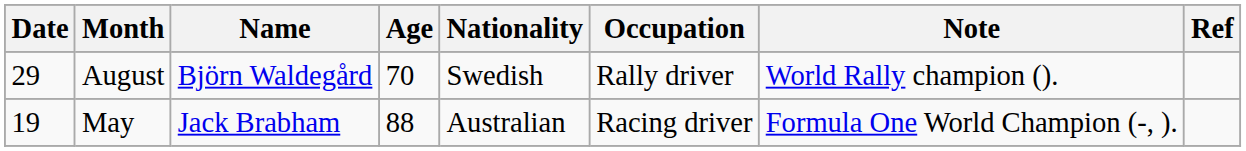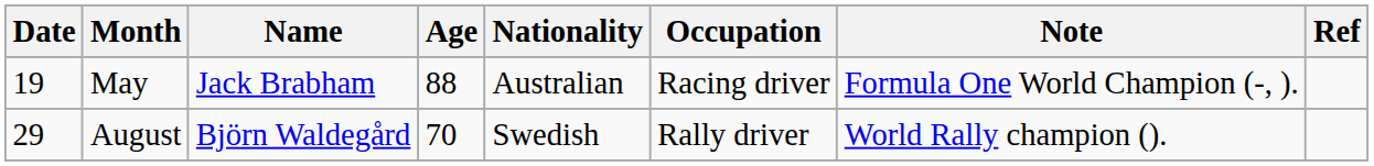rows swapped: May <-> August
